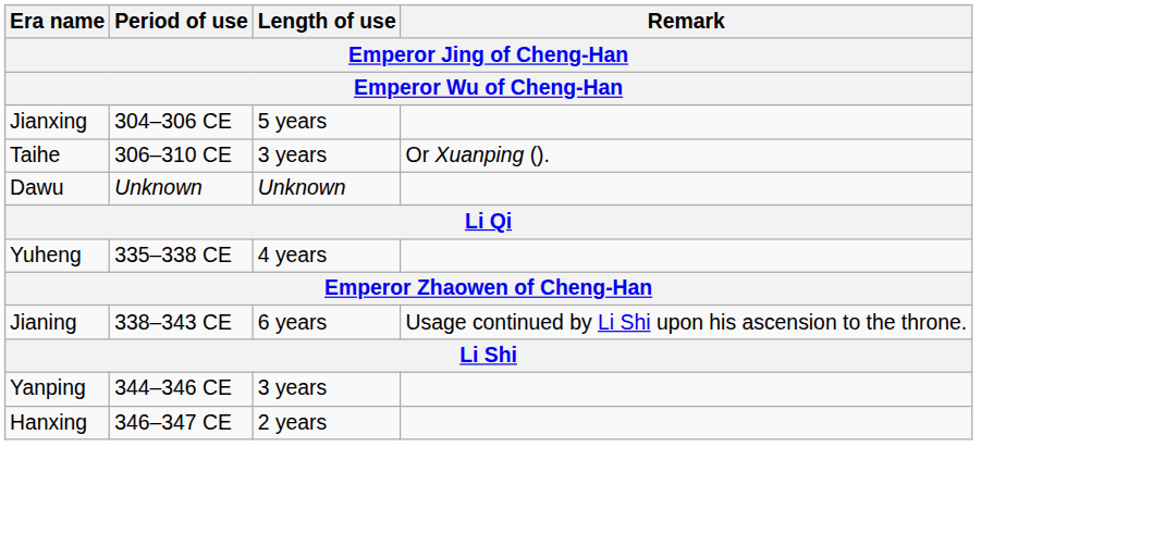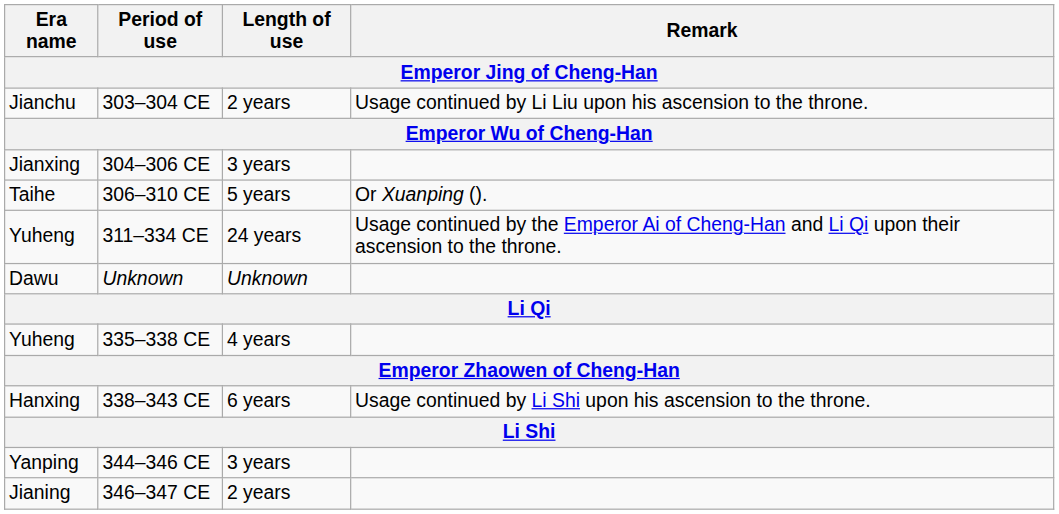+ row: Jianchu | 303–304 CE | 2 years | Usage continued by Li Liu upon his ascension to the throne.
304–306 CE | Length of use: 5 years -> 3 years
306–310 CE | Length of use: 3 years -> 5 years
+ row: Yuheng | 311–334 CE | 24 years | Usage continued by the Emperor Ai of Cheng-Han and Li Qi upon their ascension to the throne.
338–343 CE | Era name: Jianing -> Hanxing
346–347 CE | Era name: Hanxing -> Jianing
